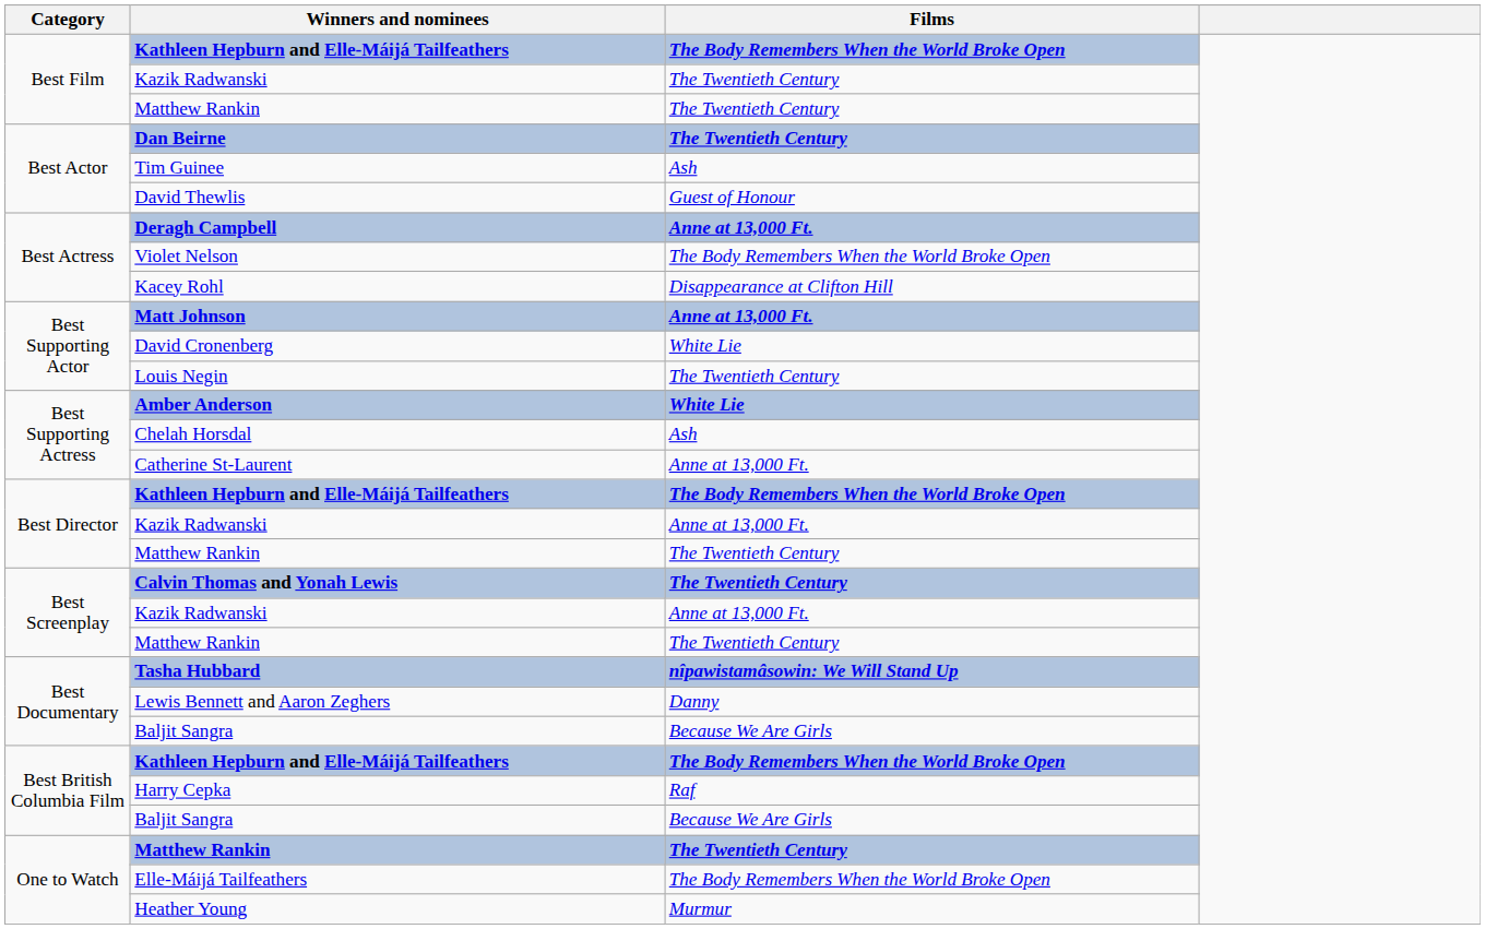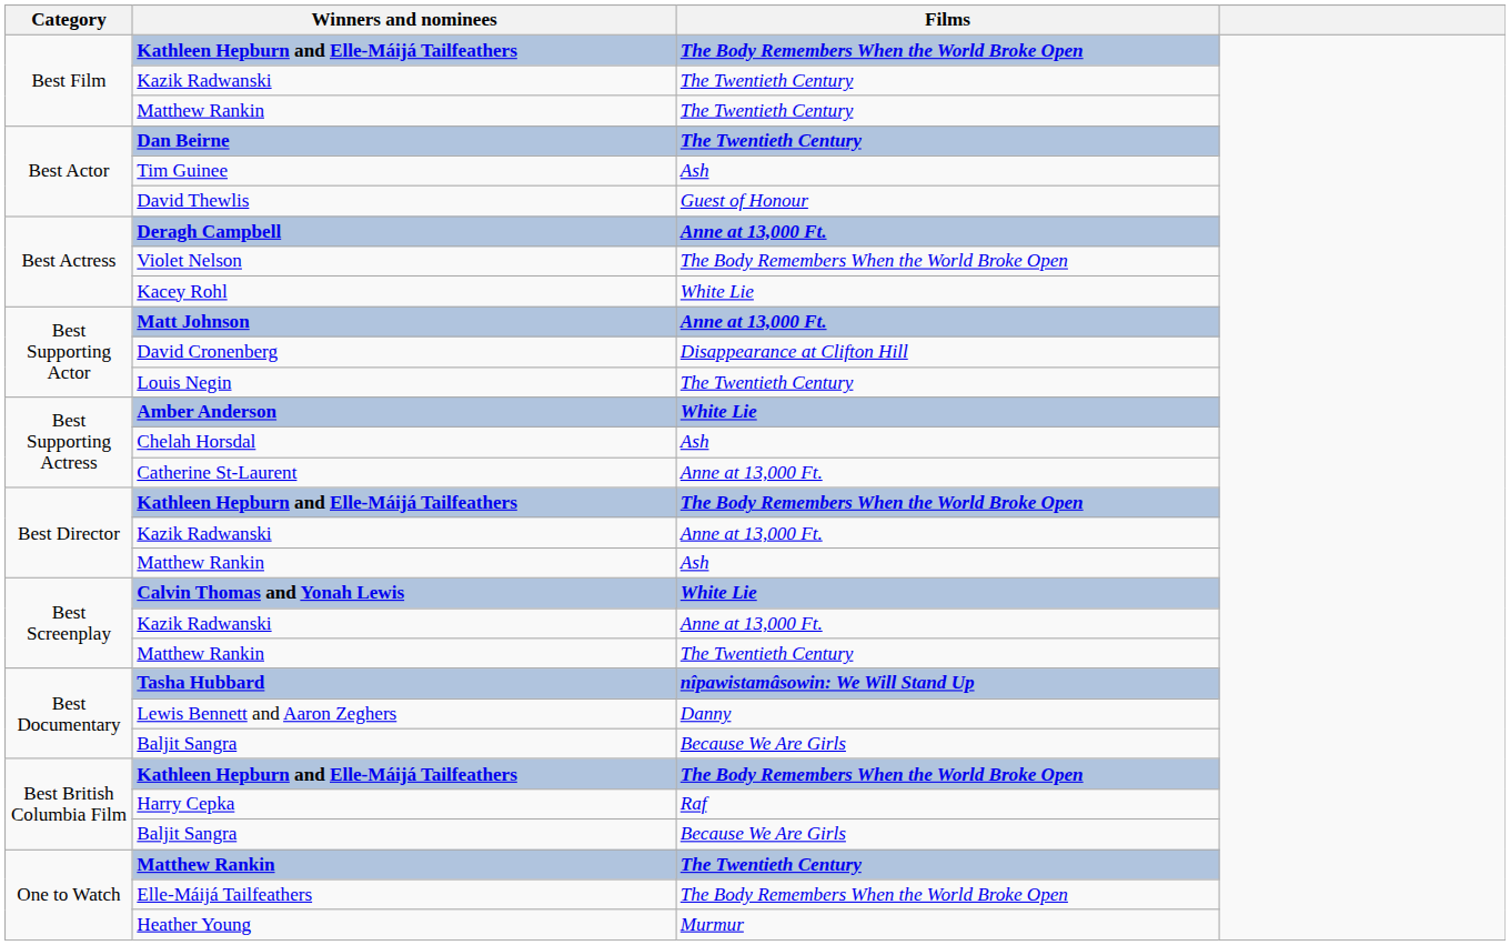Kacey Rohl | Films: Disappearance at Clifton Hill -> White Lie
David Cronenberg | Films: White Lie -> Disappearance at Clifton Hill
Best Director / Matthew Rankin | Films: The Twentieth Century -> Ash
Calvin Thomas and Yonah Lewis | Films: The Twentieth Century -> White Lie
